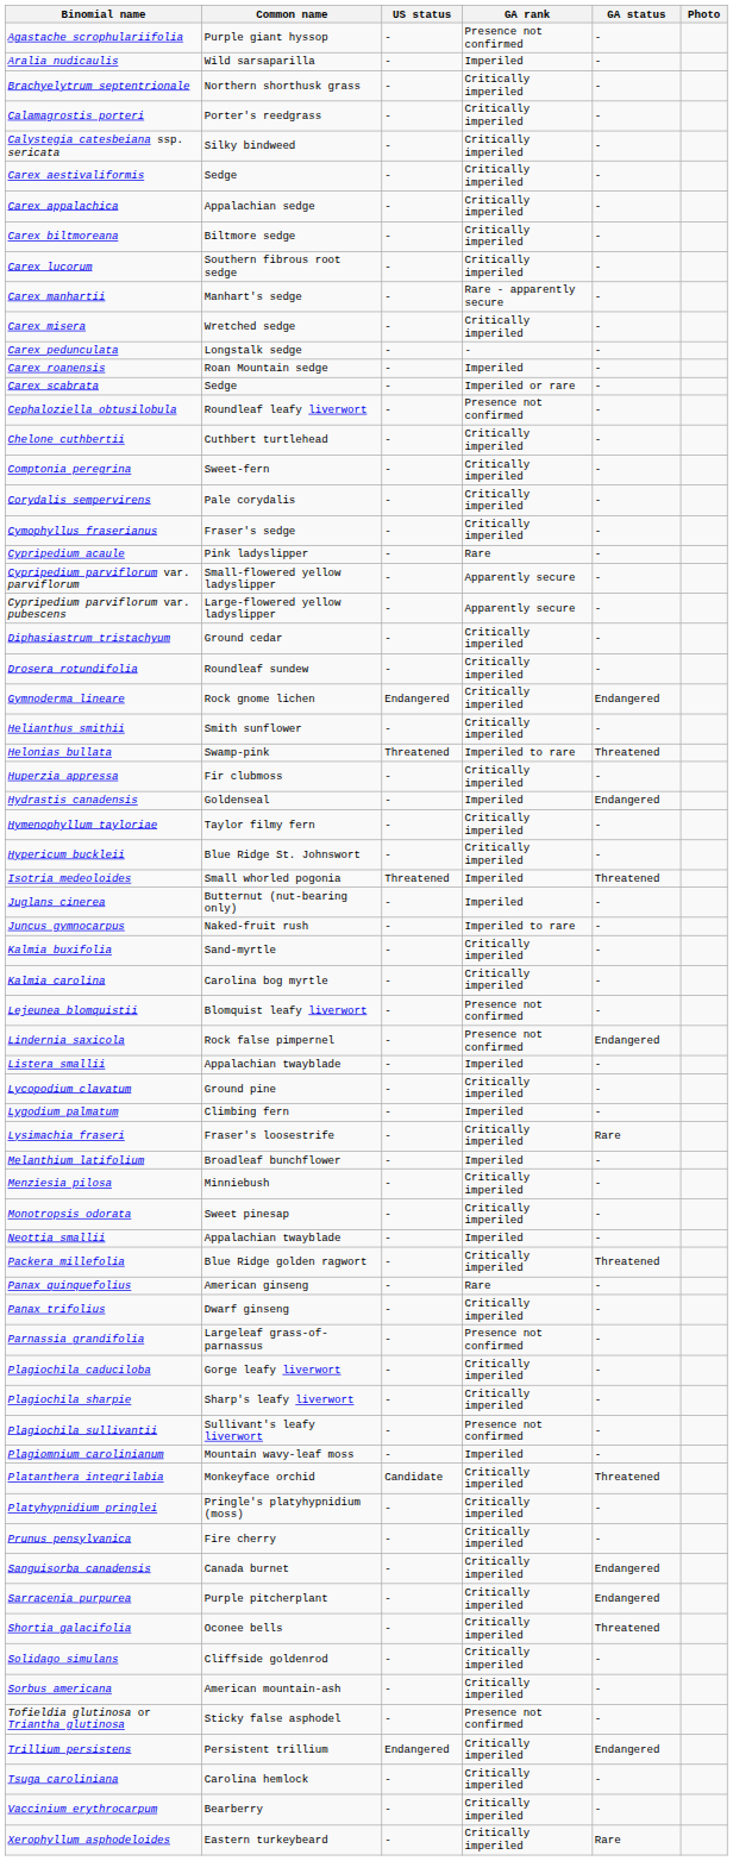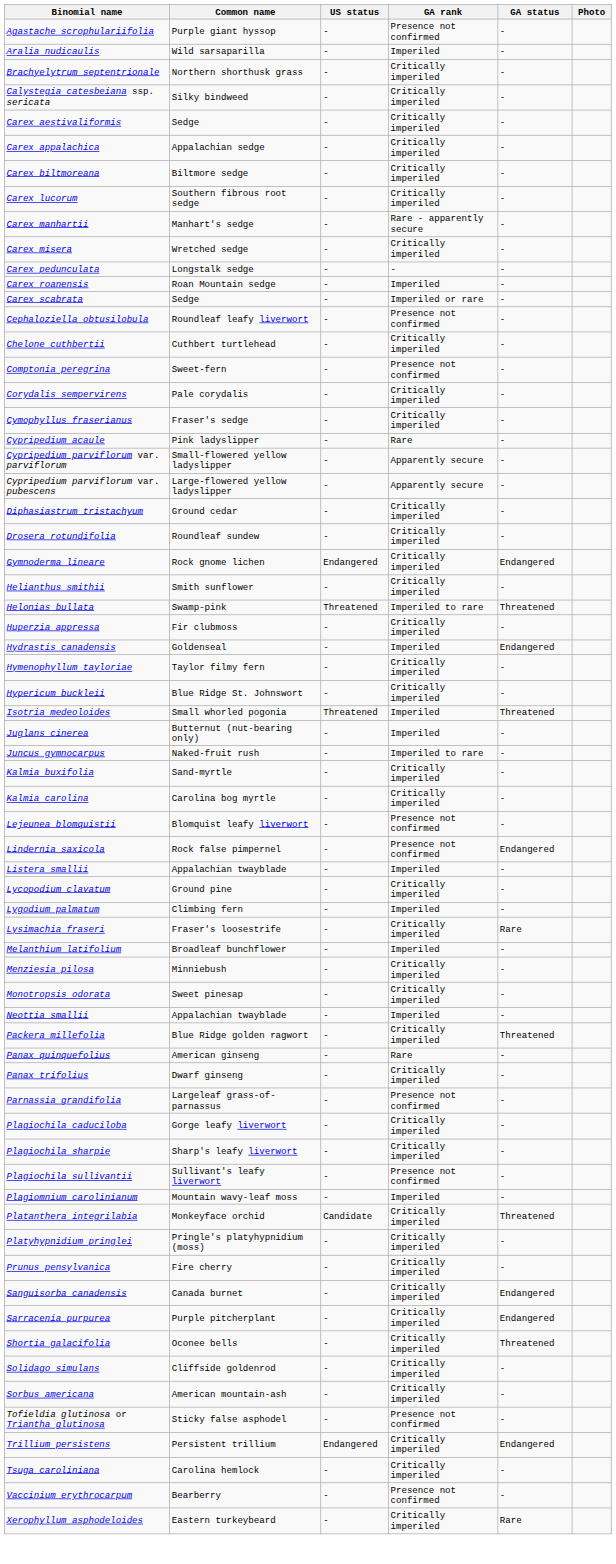- row: Calamagrostis porteri | Porter's reedgrass | - | Critically imperiled | -
Comptonia peregrina | GA rank: Critically imperiled -> Presence not confirmed
Vaccinium erythrocarpum | GA rank: Critically imperiled -> Presence not confirmed
